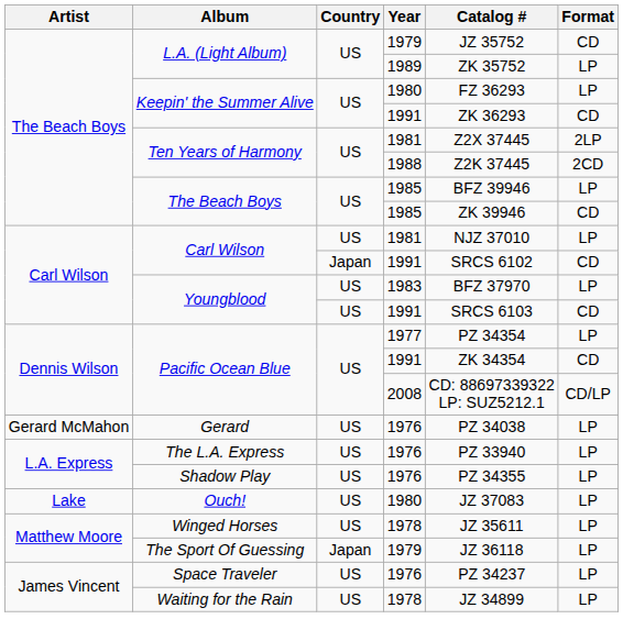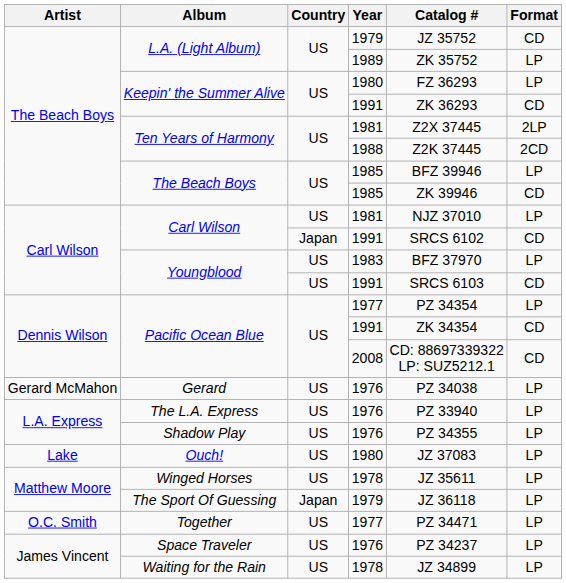Pacific Ocean Blue / 2008 | Format: CD/LP -> CD
+ row: O.C. Smith | Together | US | 1977 | PZ 34471 | LP
